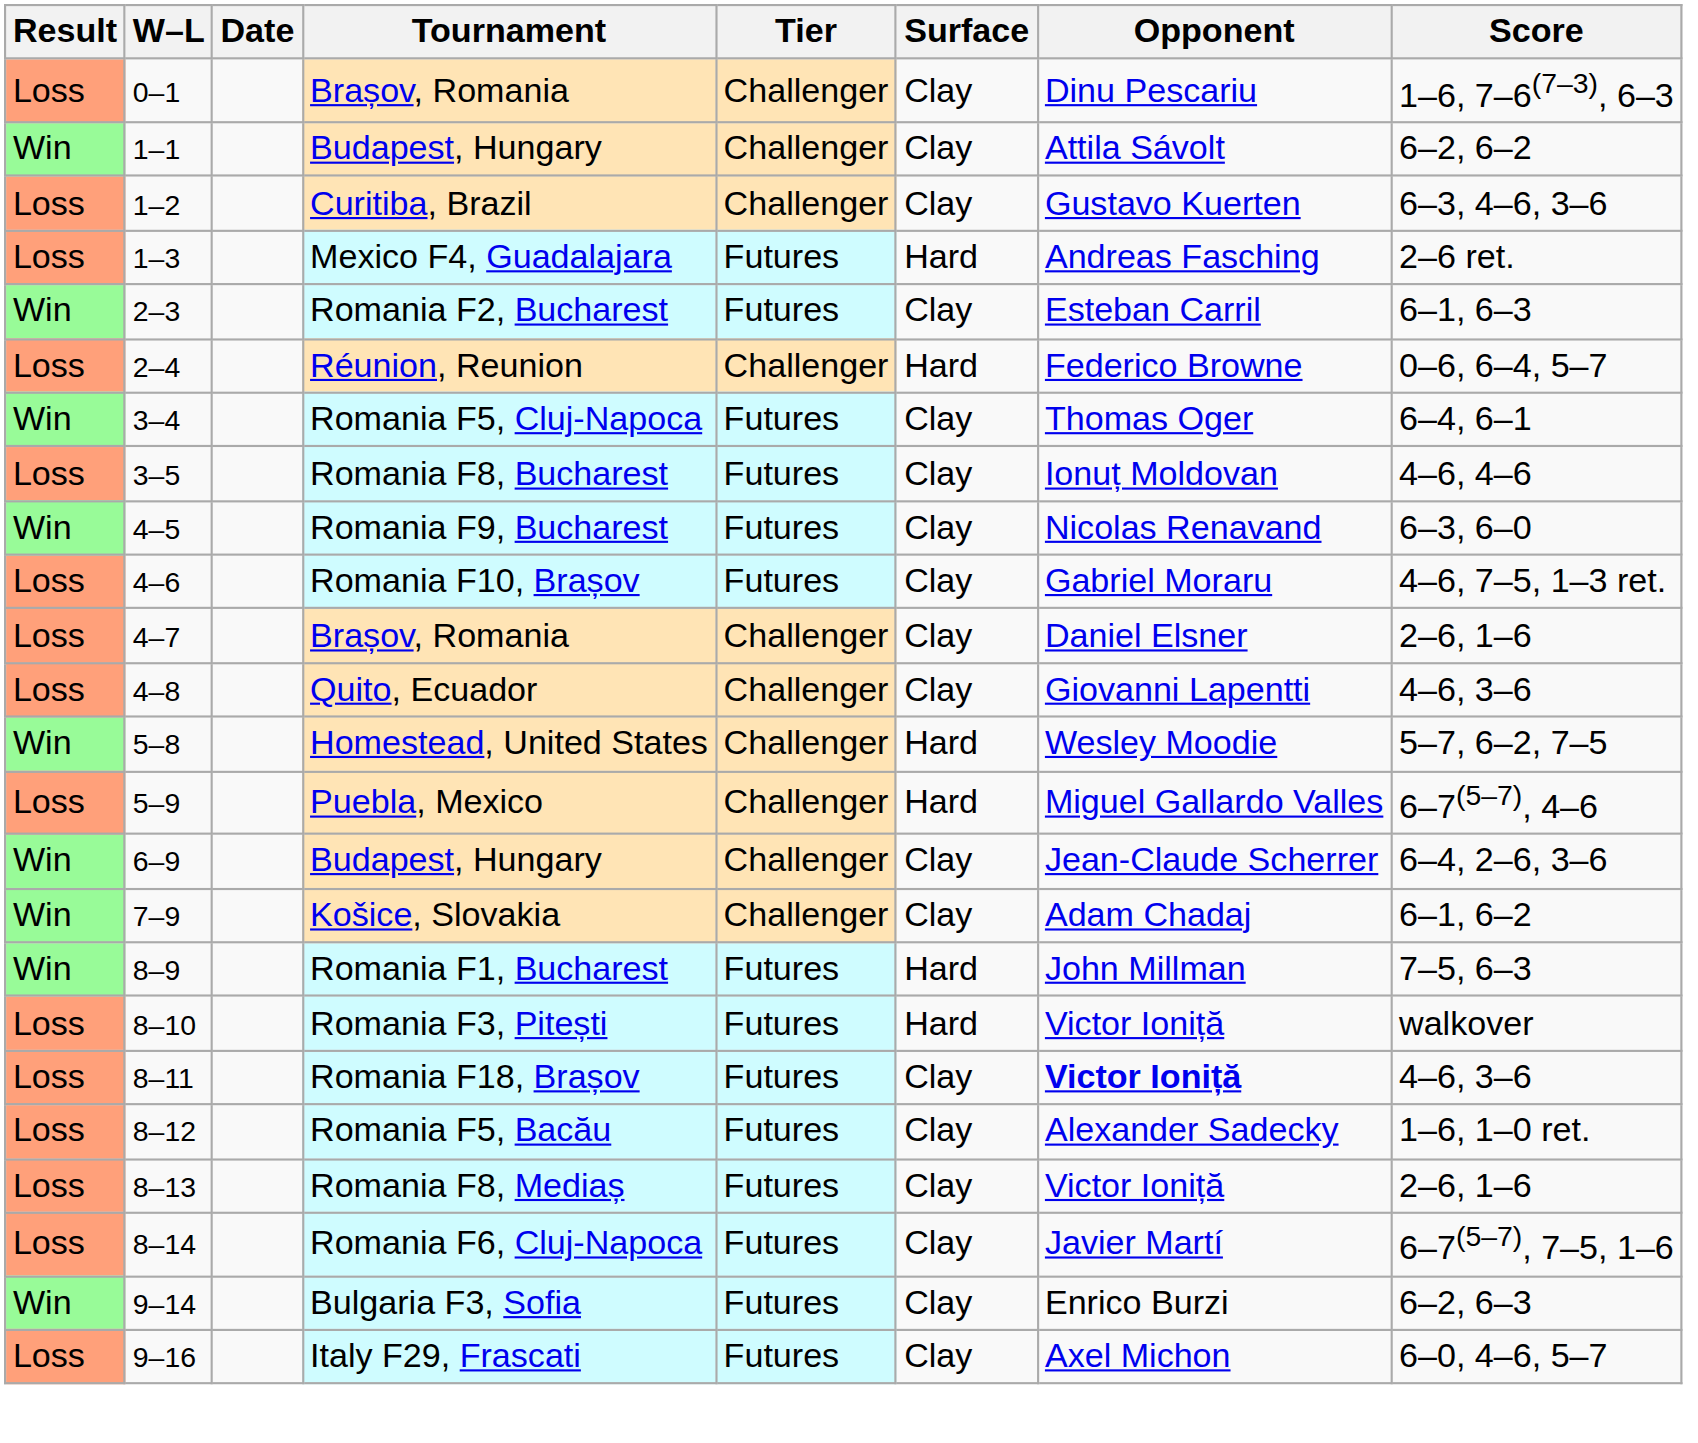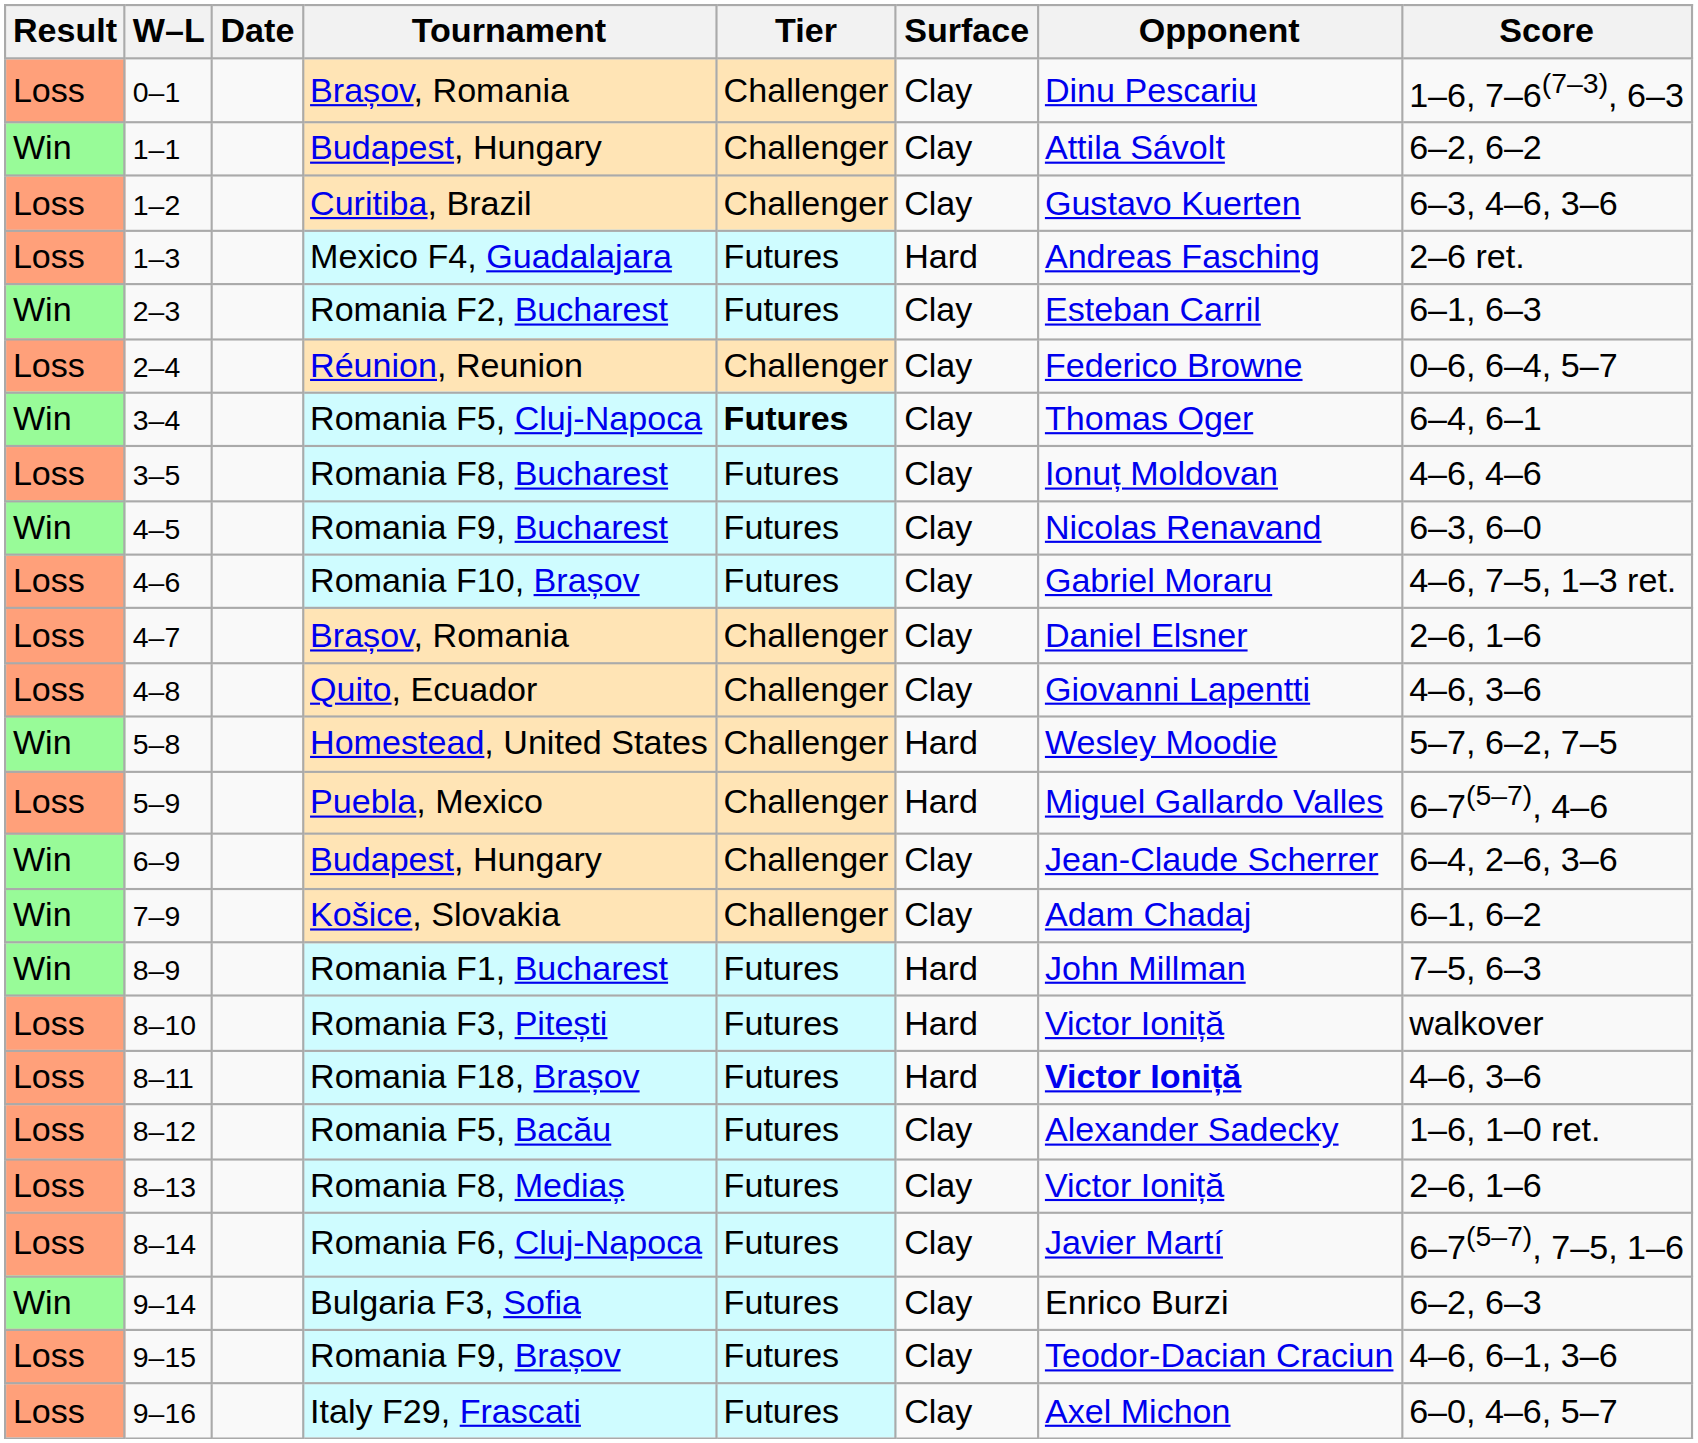Réunion, Reunion | Surface: Hard -> Clay
Romania F5, Cluj-Napoca | Tier: normal -> bold
Romania F18, Brașov | Surface: Clay -> Hard
+ row: Loss | 9–15 | Romania F9, Brașov | Futures | Clay | Teodor-Dacian Craciun | 4–6, 6–1, 3–6
